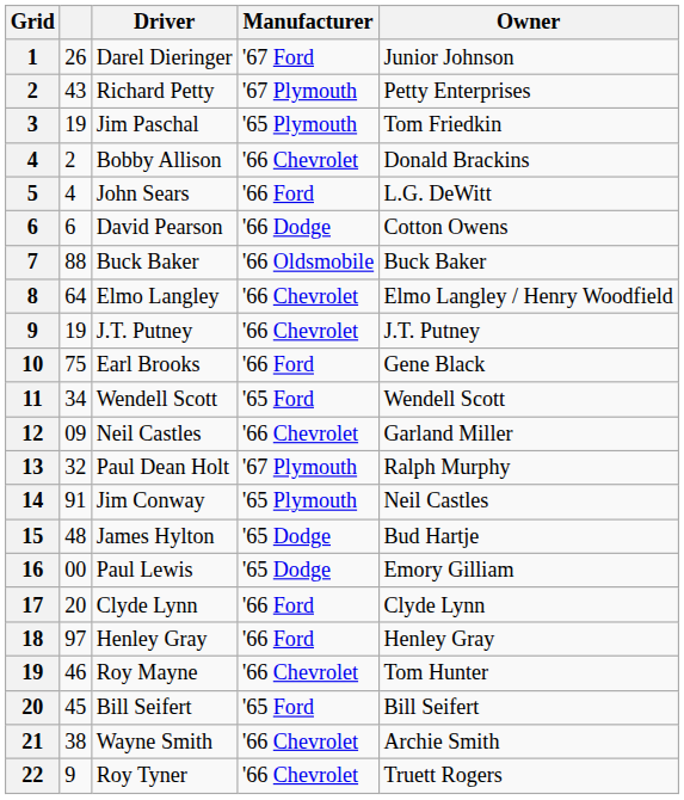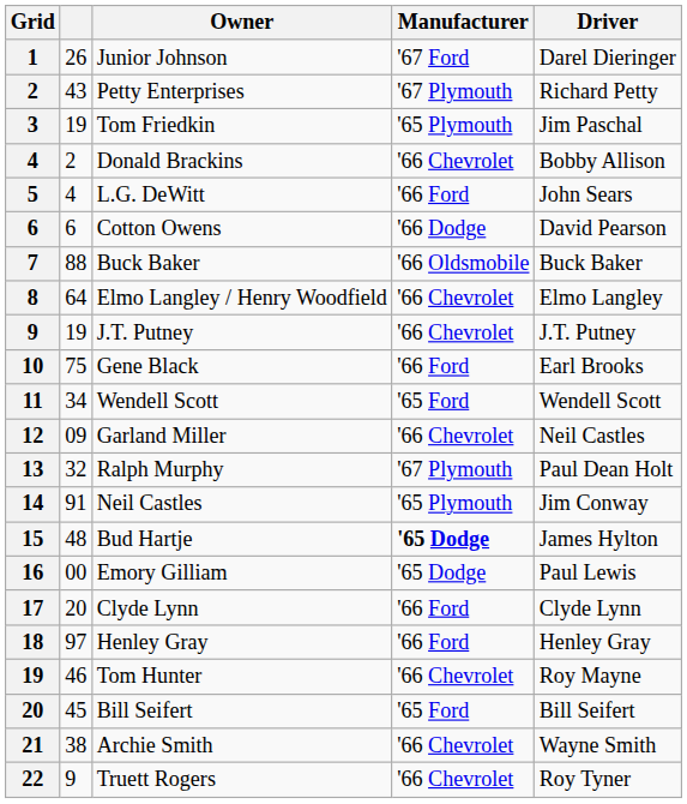columns swapped: Driver <-> Owner
15 | Manufacturer: normal -> bold
